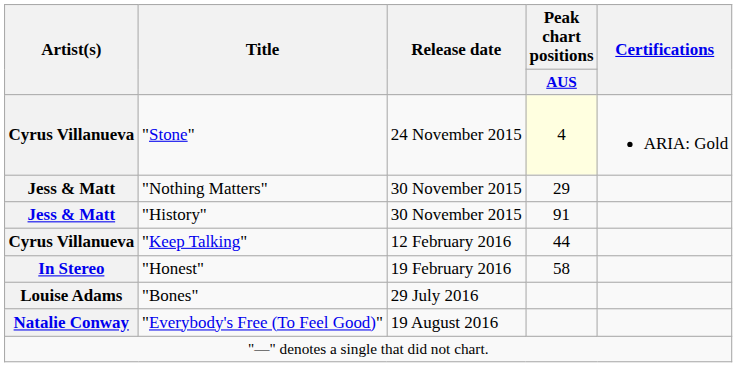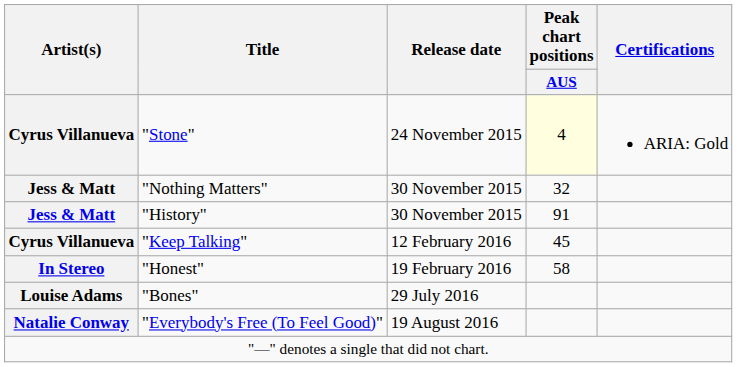"Nothing Matters" | Peak chart positions / AUS: 29 -> 32
"Keep Talking" | Peak chart positions / AUS: 44 -> 45
